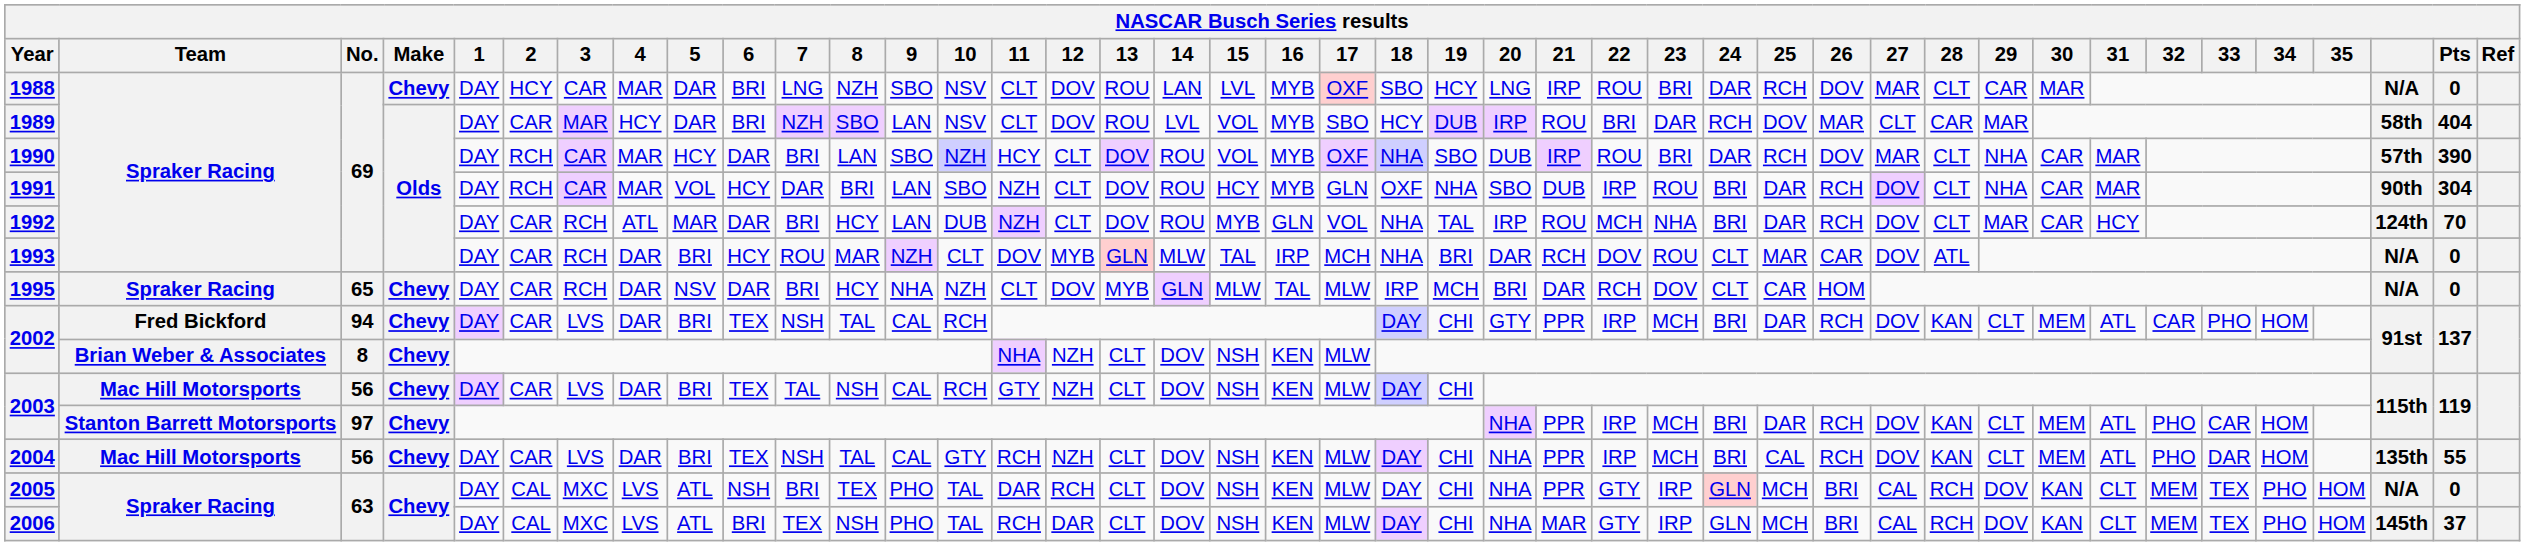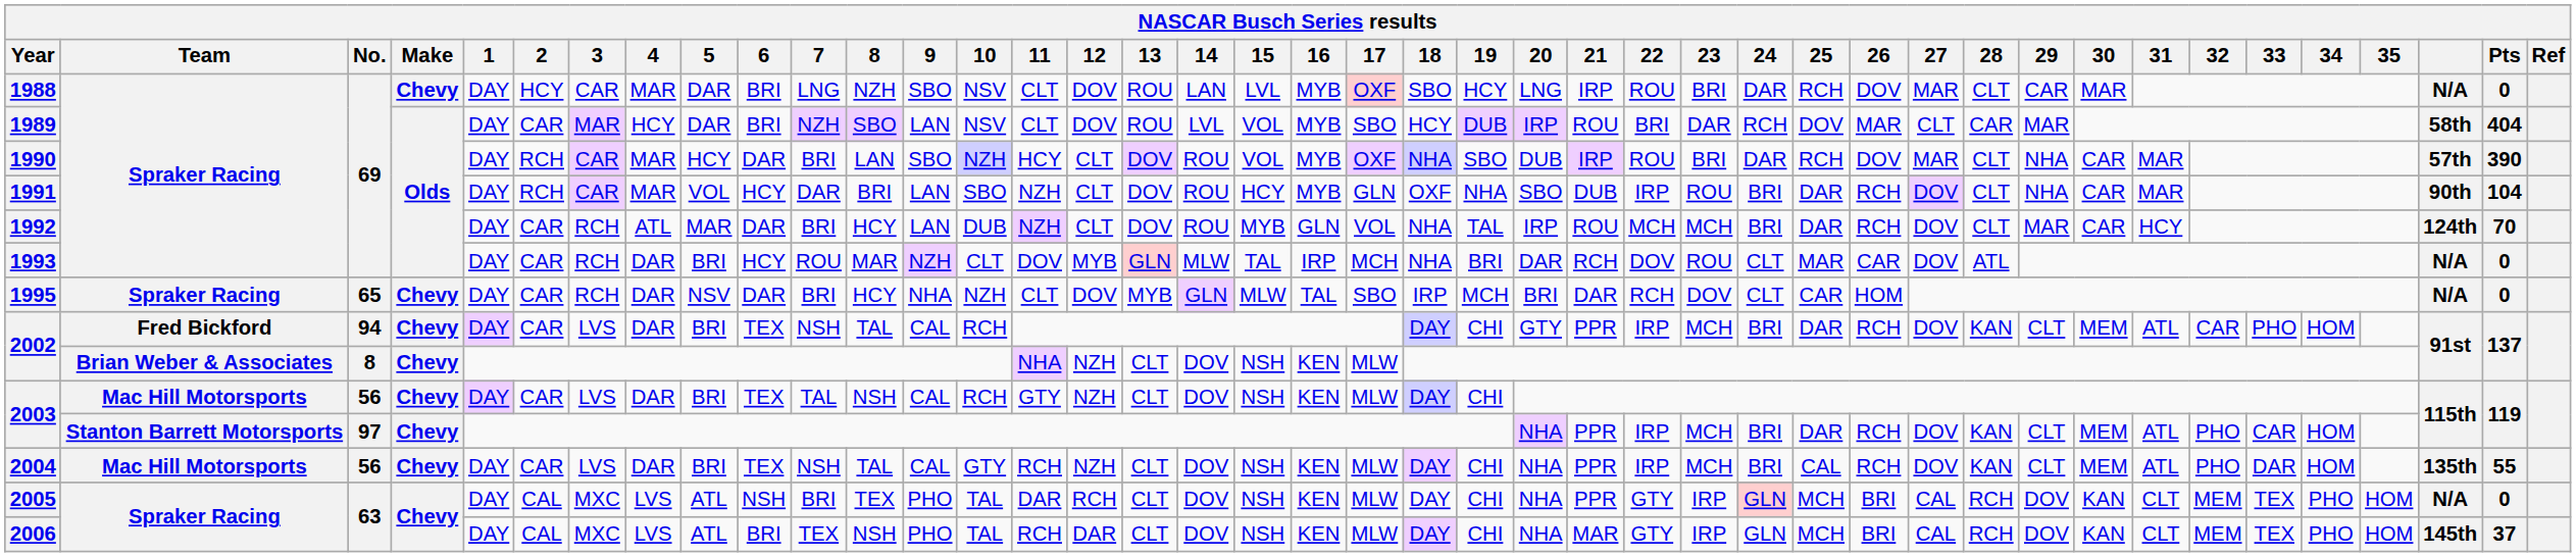1991 | Pts: 304 -> 104
1992 | 23: NHA -> MCH
1995 | 17: MLW -> SBO
